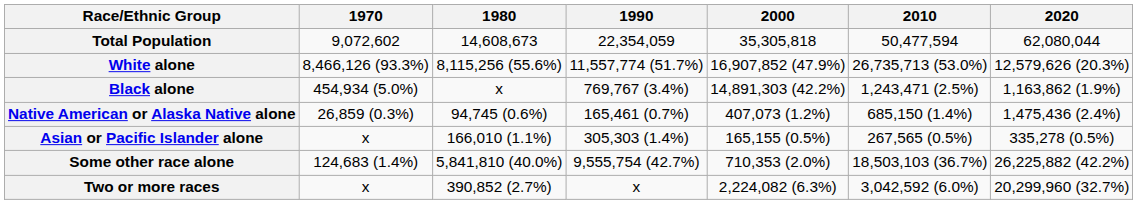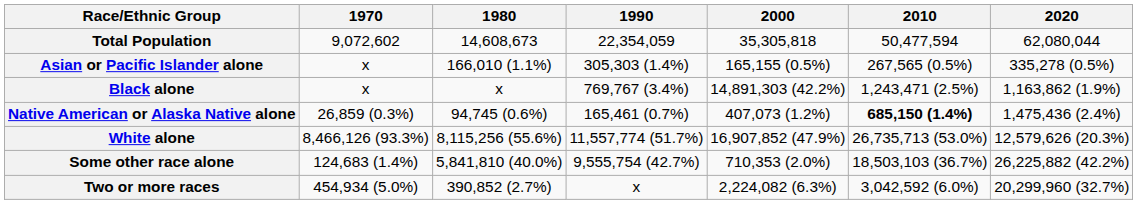rows swapped: White alone <-> Asian or Pacific Islander alone
Black alone | 1970: 454,934 (5.0%) -> x
Native American or Alaska Native alone | 2010: normal -> bold
Two or more races | 1970: x -> 454,934 (5.0%)
